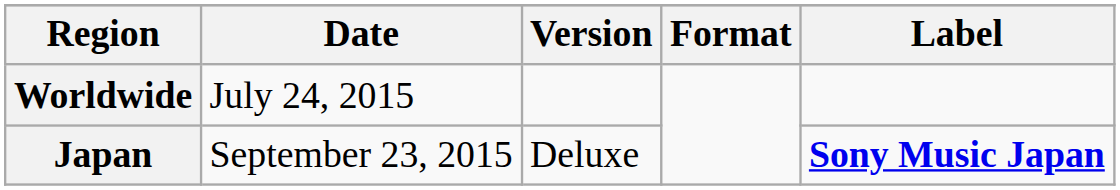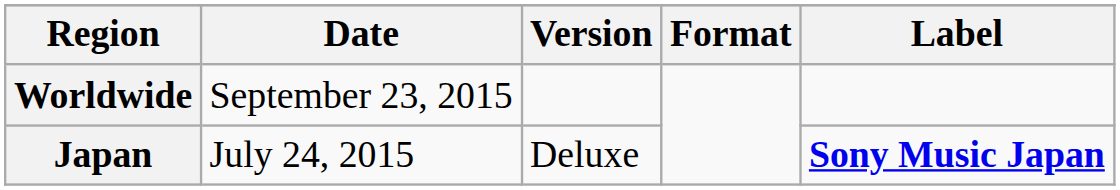Worldwide | Date: July 24, 2015 -> September 23, 2015
Japan | Date: September 23, 2015 -> July 24, 2015
